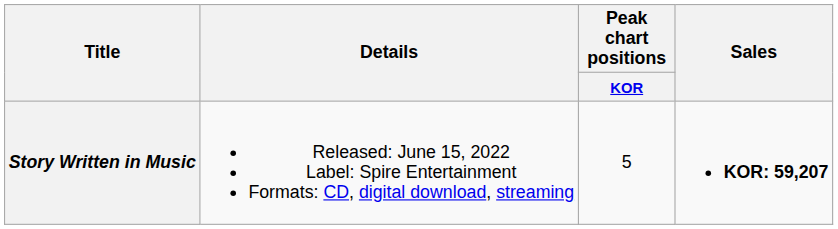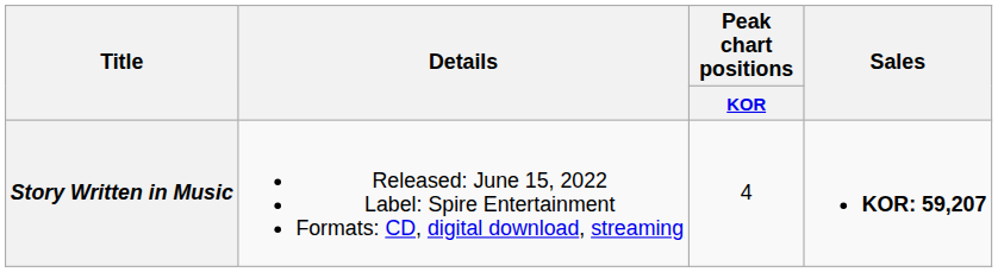Story Written in Music | Peak chart positions / KOR: 5 -> 4
